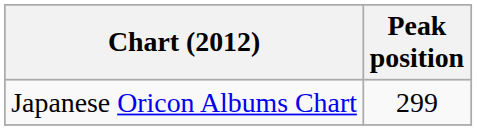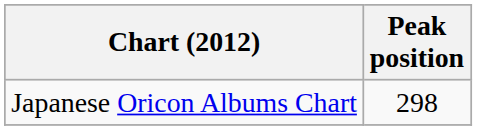Japanese Oricon Albums Chart | Peak position: 299 -> 298
